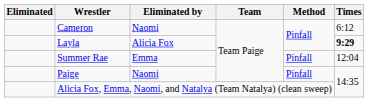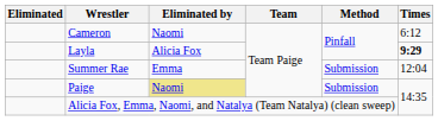Summer Rae | Method: Pinfall -> Submission
Paige | Eliminated by: no background -> khaki background
Paige | Method: Pinfall -> Submission
